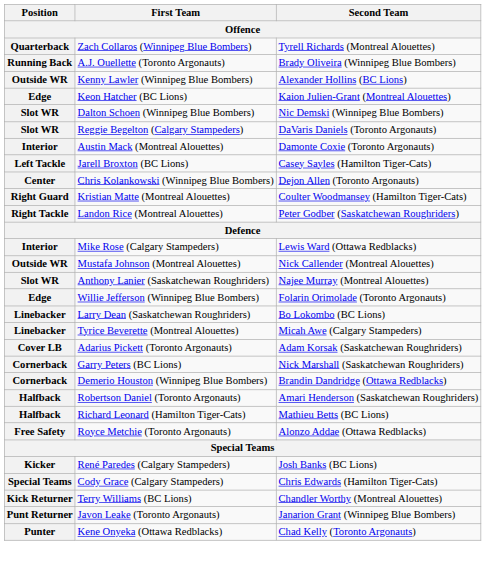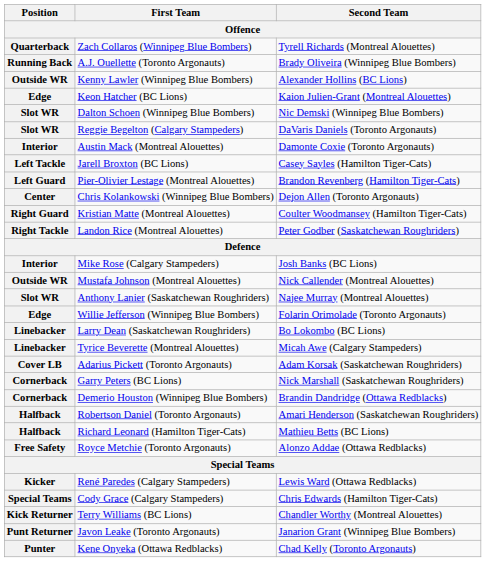+ row: Left Guard | Pier-Olivier Lestage (Montreal Alouettes) | Brandon Revenberg (Hamilton Tiger-Cats)
Mike Rose (Calgary Stampeders) | Second Team: Lewis Ward (Ottawa Redblacks) -> Josh Banks (BC Lions)
René Paredes (Calgary Stampeders) | Second Team: Josh Banks (BC Lions) -> Lewis Ward (Ottawa Redblacks)
